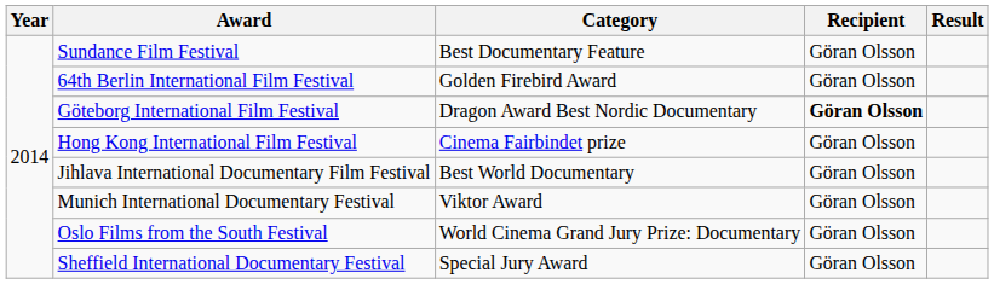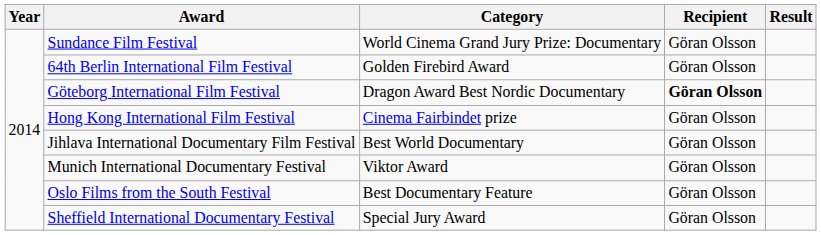Sundance Film Festival | Category: Best Documentary Feature -> World Cinema Grand Jury Prize: Documentary
Oslo Films from the South Festival | Category: World Cinema Grand Jury Prize: Documentary -> Best Documentary Feature
